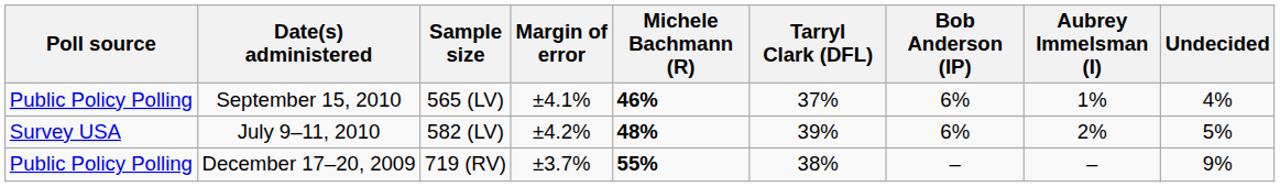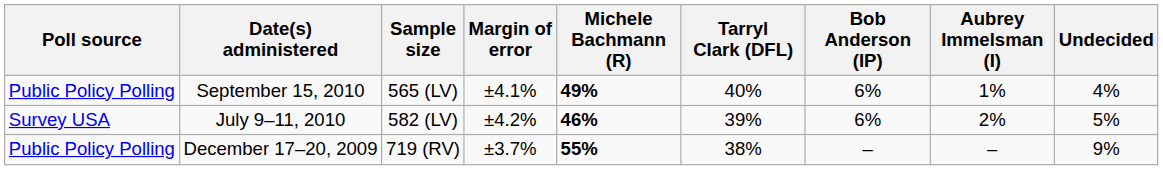September 15, 2010 | Michele Bachmann (R): 46% -> 49%
September 15, 2010 | Tarryl Clark (DFL): 37% -> 40%
July 9–11, 2010 | Michele Bachmann (R): 48% -> 46%
